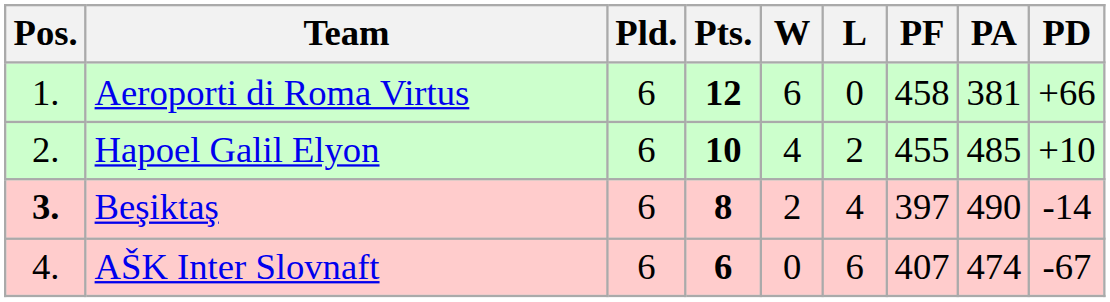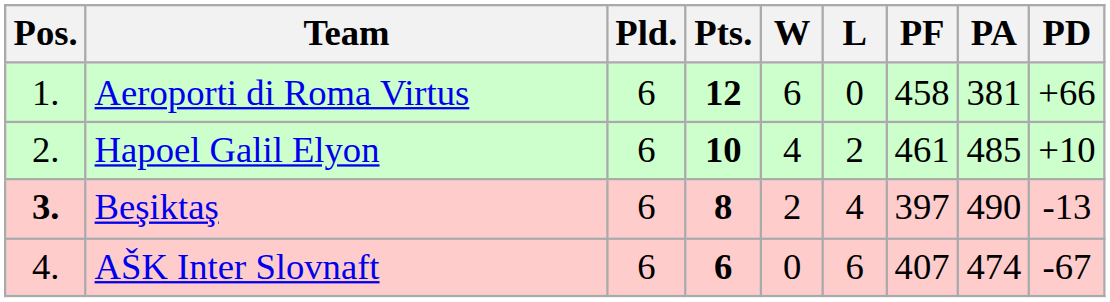Hapoel Galil Elyon | PF: 455 -> 461
Beşiktaş | PD: -14 -> -13
